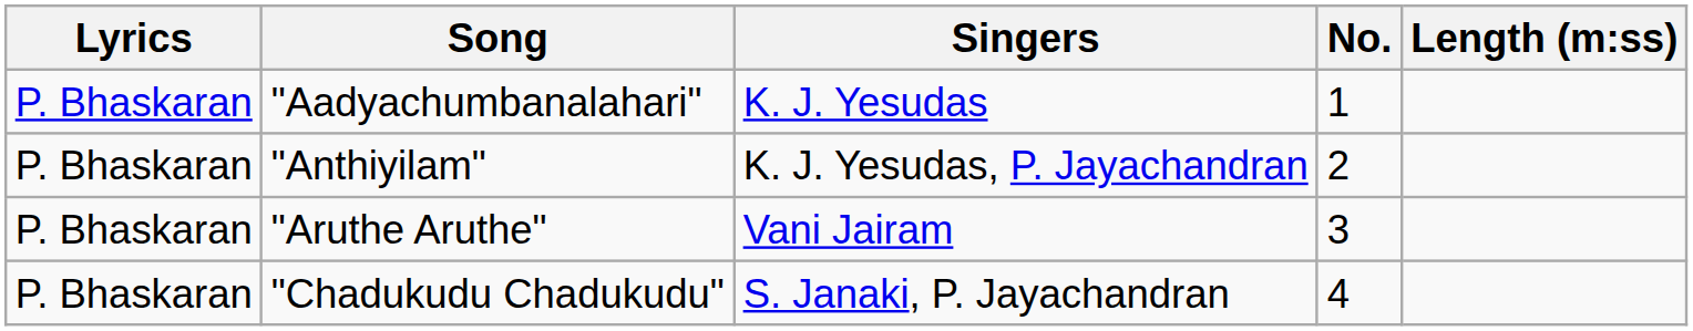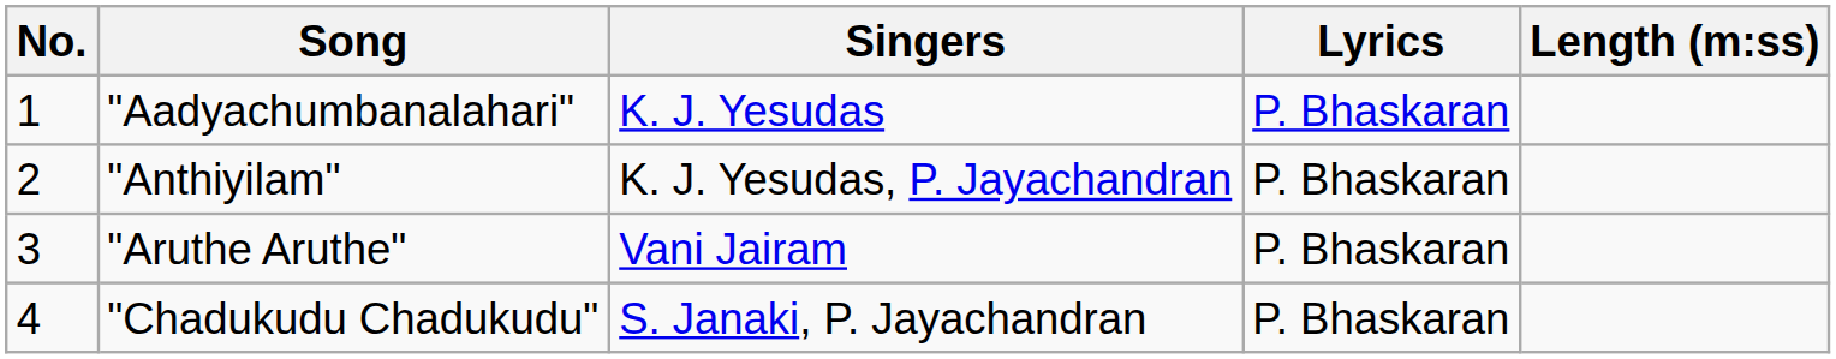columns swapped: No. <-> Lyrics
